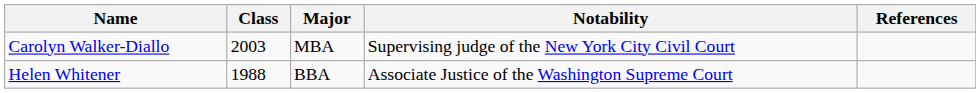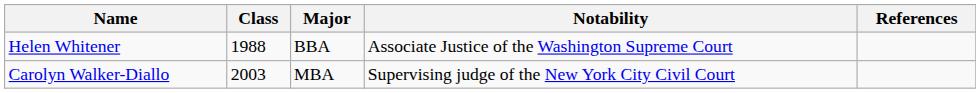rows swapped: Carolyn Walker-Diallo <-> Helen Whitener
